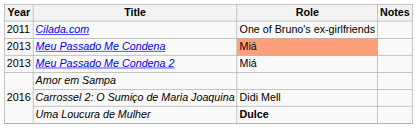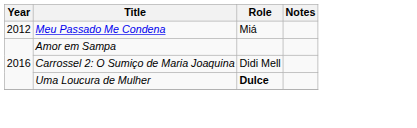- row: 2011 | Cilada.com | One of Bruno's ex-girlfriends
Meu Passado Me Condena | Year: 2013 -> 2012
Meu Passado Me Condena | Role: lightsalmon background -> no background
- row: 2013 | Meu Passado Me Condena 2 | Miá
